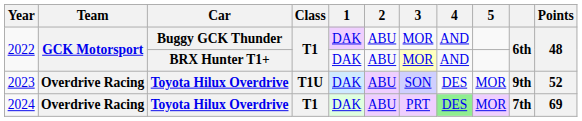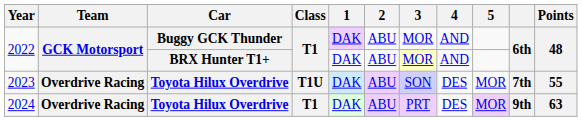2023 | column 10: 9th -> 7th
2023 | Points: 52 -> 55
2024 | 4: lightgreen background -> no background
2024 | column 10: 7th -> 9th
2024 | Points: 69 -> 63
